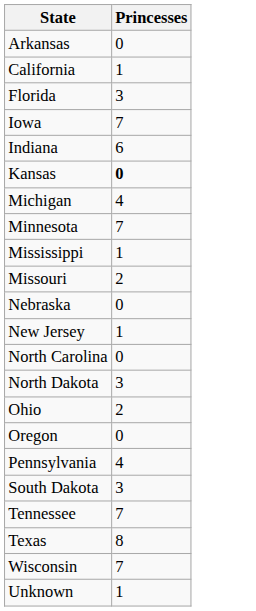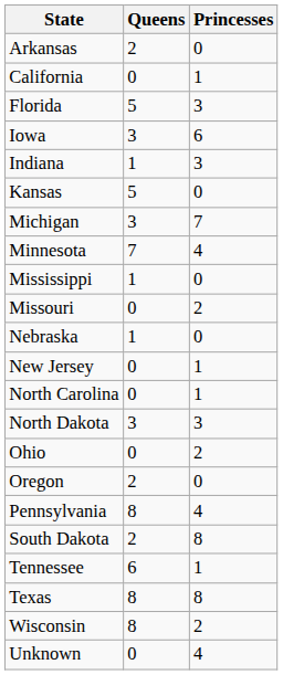+ column: Queens | 2 | 0 | 5 | 3 | 1 | 5 | 3 | 7 | 1 | 0 | 1 | 0 | 0 | 3 | 0 | 2 | 8 | 2 | 6 | 8 | 8 | 0
Iowa | Princesses: 7 -> 6
Indiana | Princesses: 6 -> 3
Kansas | Princesses: bold -> normal
Michigan | Princesses: 4 -> 7
Minnesota | Princesses: 7 -> 4
Mississippi | Princesses: 1 -> 0
North Carolina | Princesses: 0 -> 1
South Dakota | Princesses: 3 -> 8
Tennessee | Princesses: 7 -> 1
Wisconsin | Princesses: 7 -> 2
Unknown | Princesses: 1 -> 4
